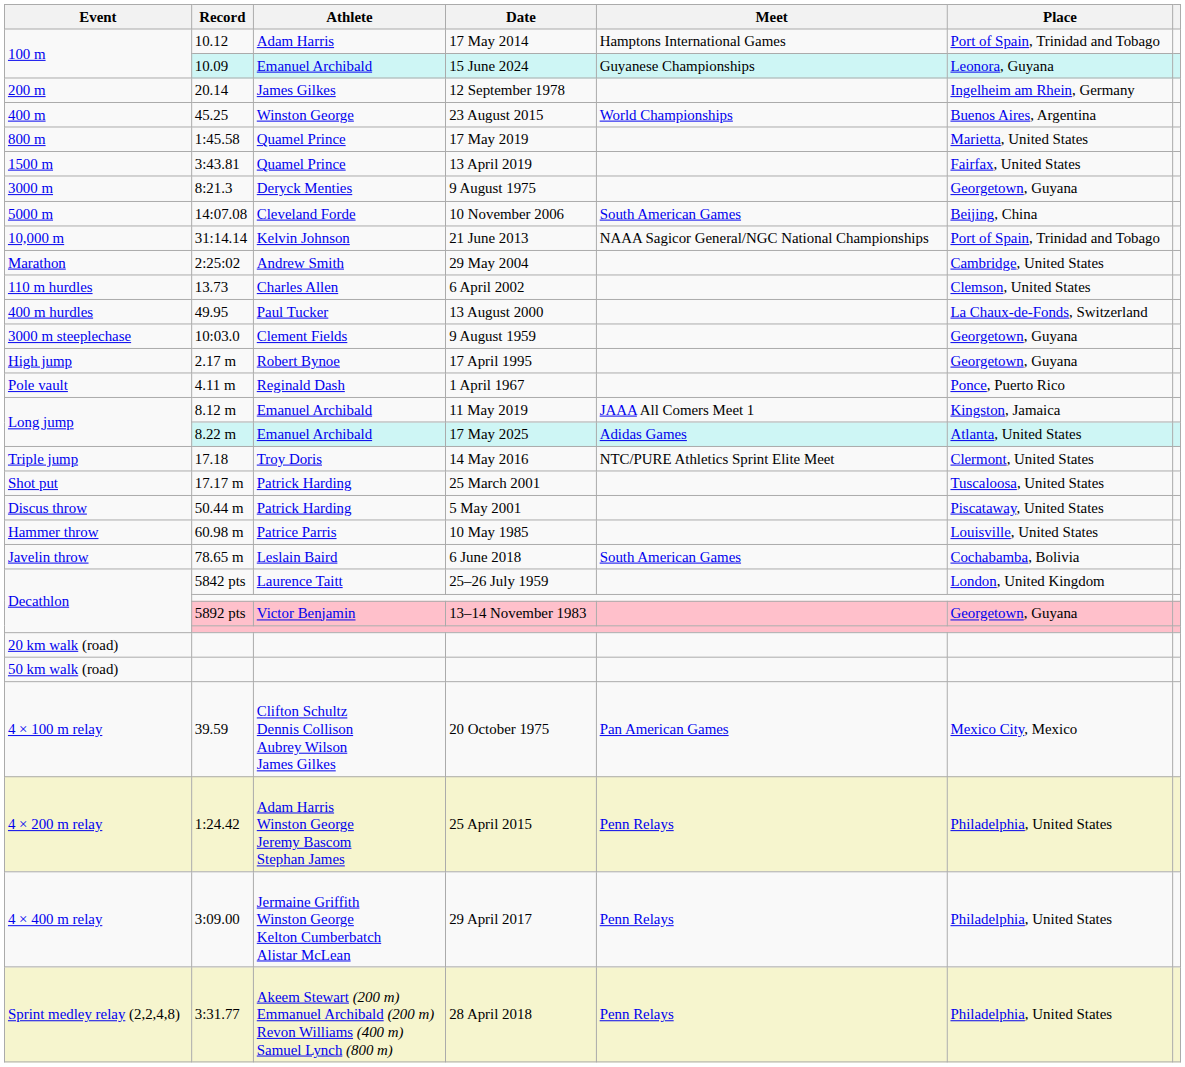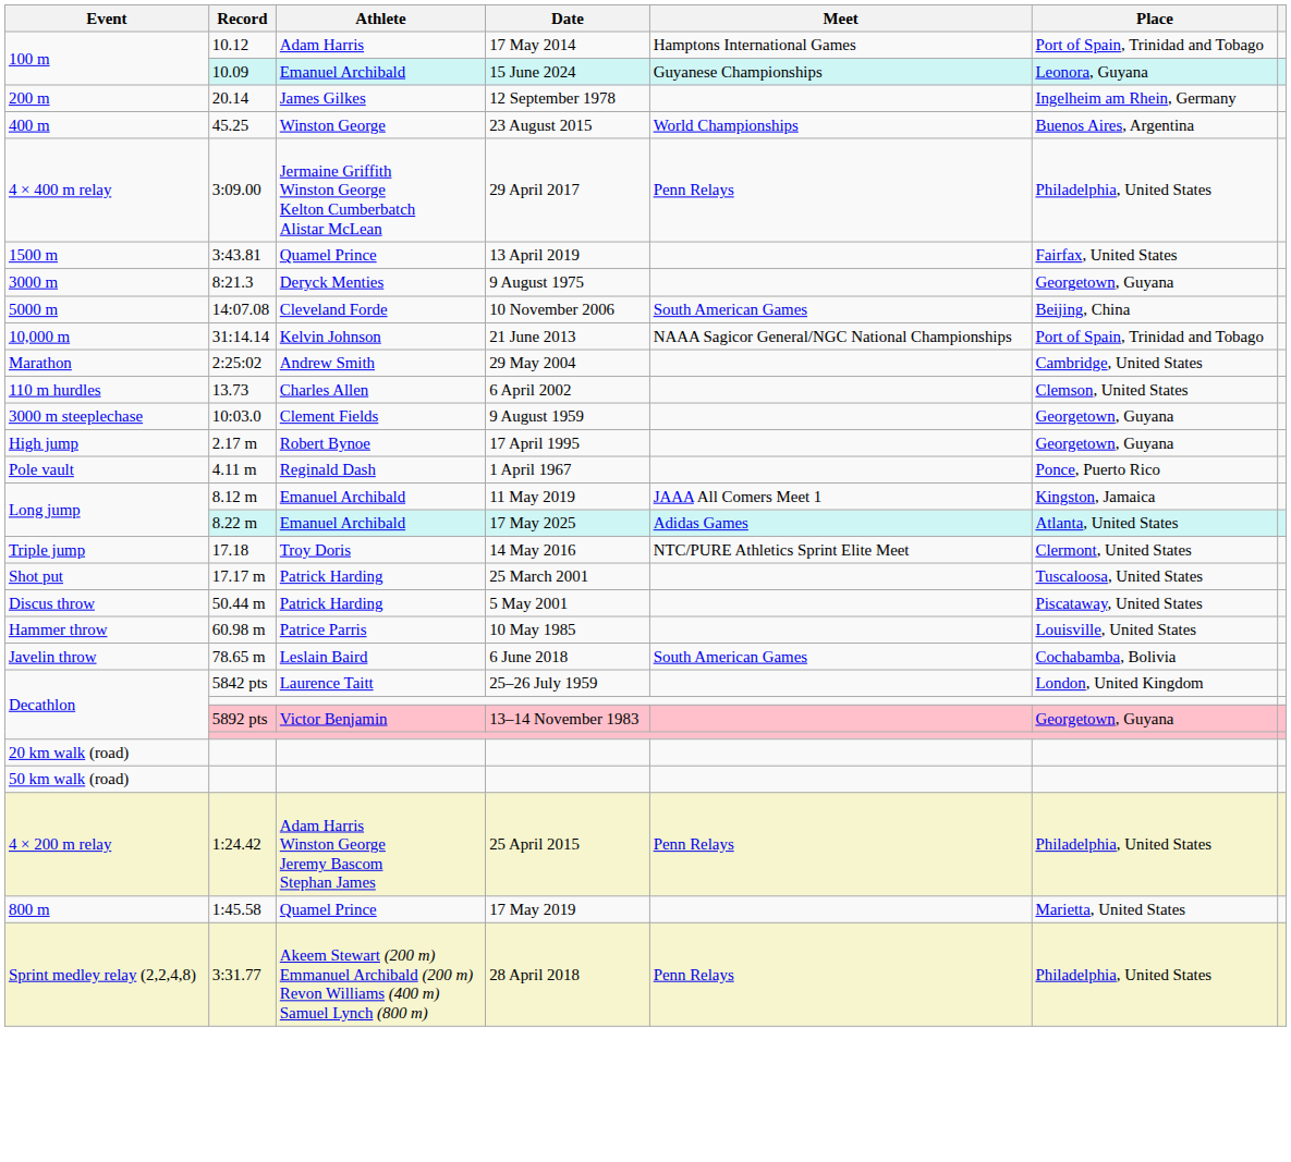rows swapped: 17 May 2019 <-> 29 April 2017
- row: 400 m hurdles | 49.95 | Paul Tucker | 13 August 2000 | La Chaux-de-Fonds, Switzerland
- row: 4 × 100 m relay | 39.59 | Clifton Schultz Dennis Collison Aubrey Wilson James Gilkes | 20 October 1975 | Pan American Games | Mexico City, Mexico
